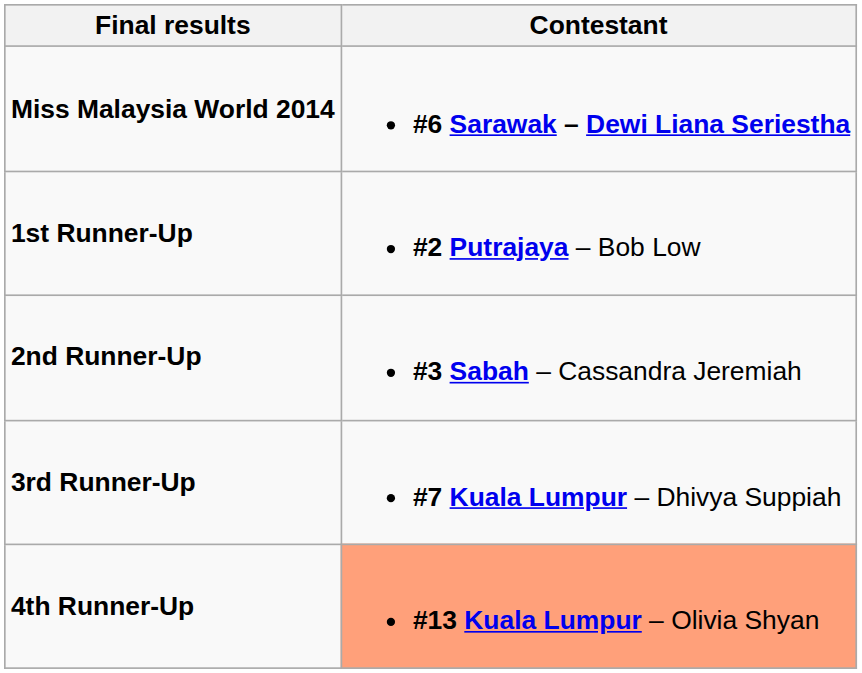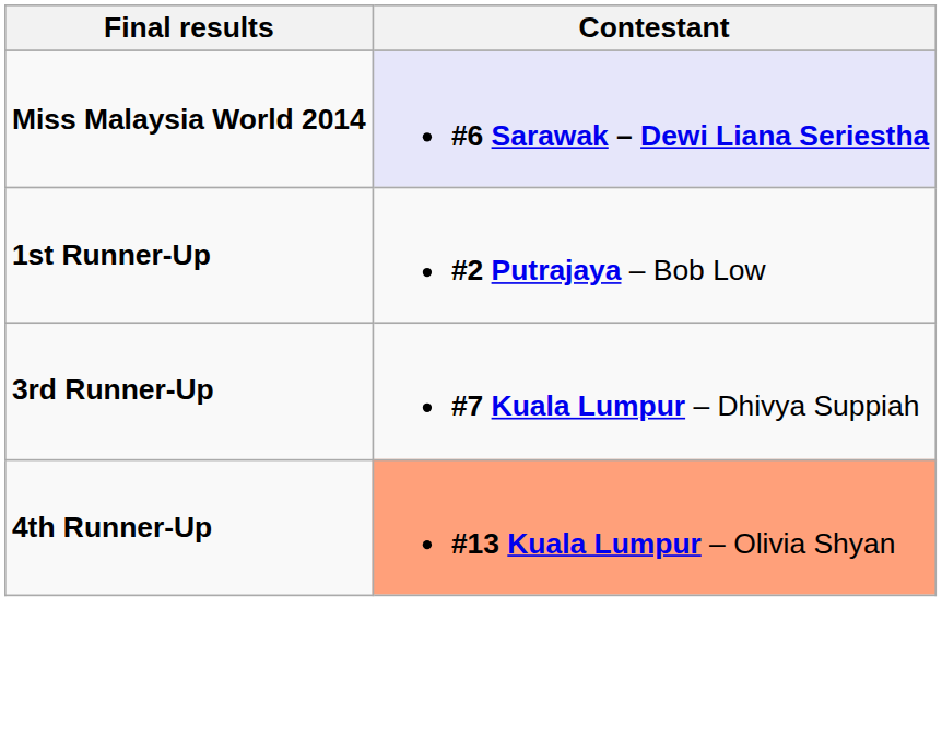Miss Malaysia World 2014 | Contestant: no background -> lavender background
- row: 2nd Runner-Up | #3 Sabah – Cassandra Jeremiah
